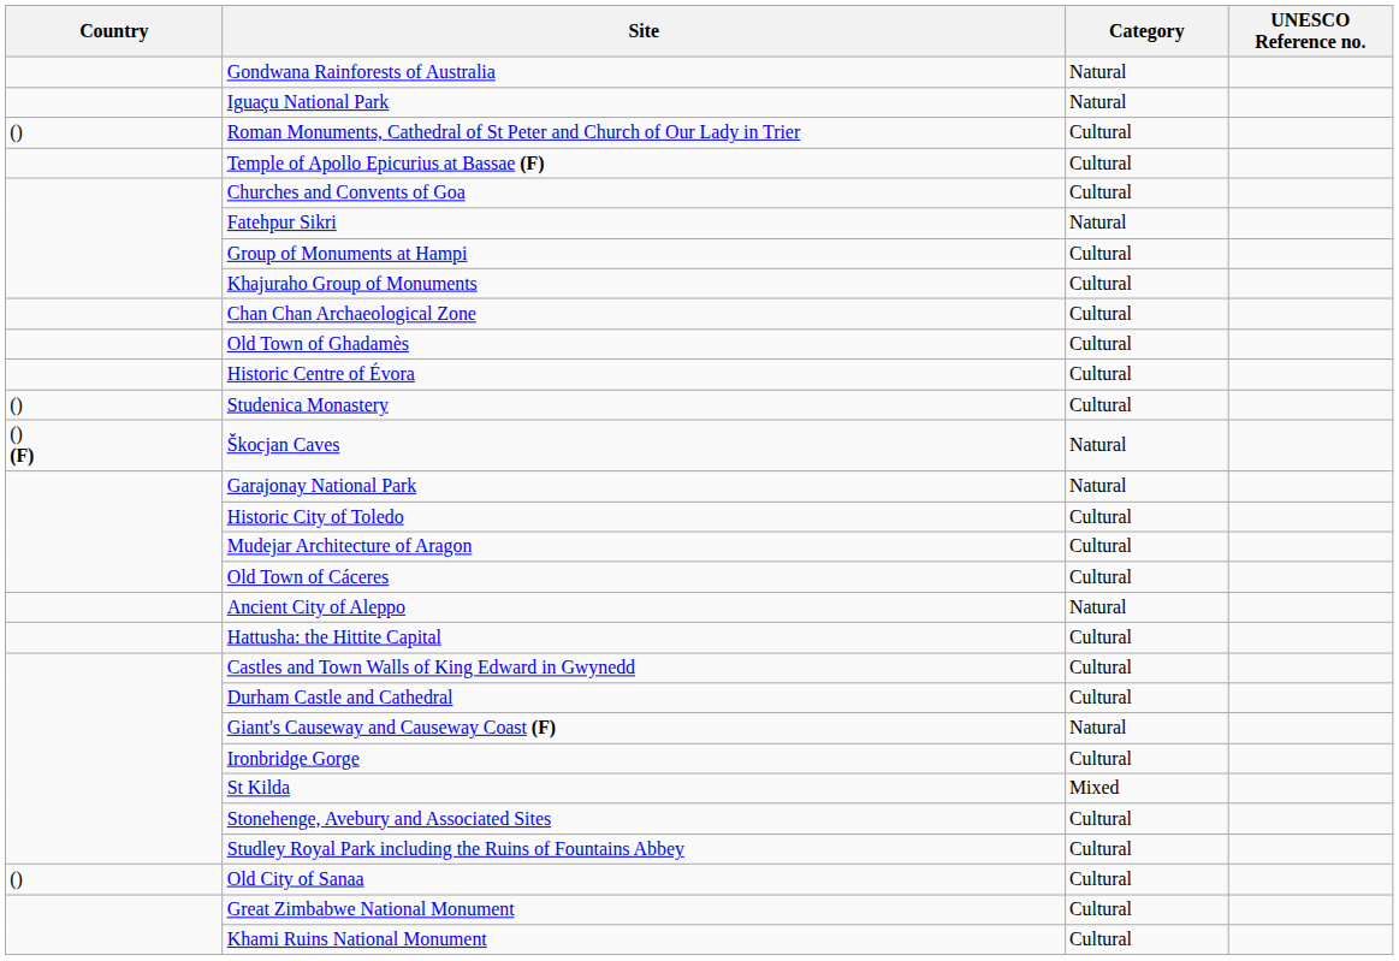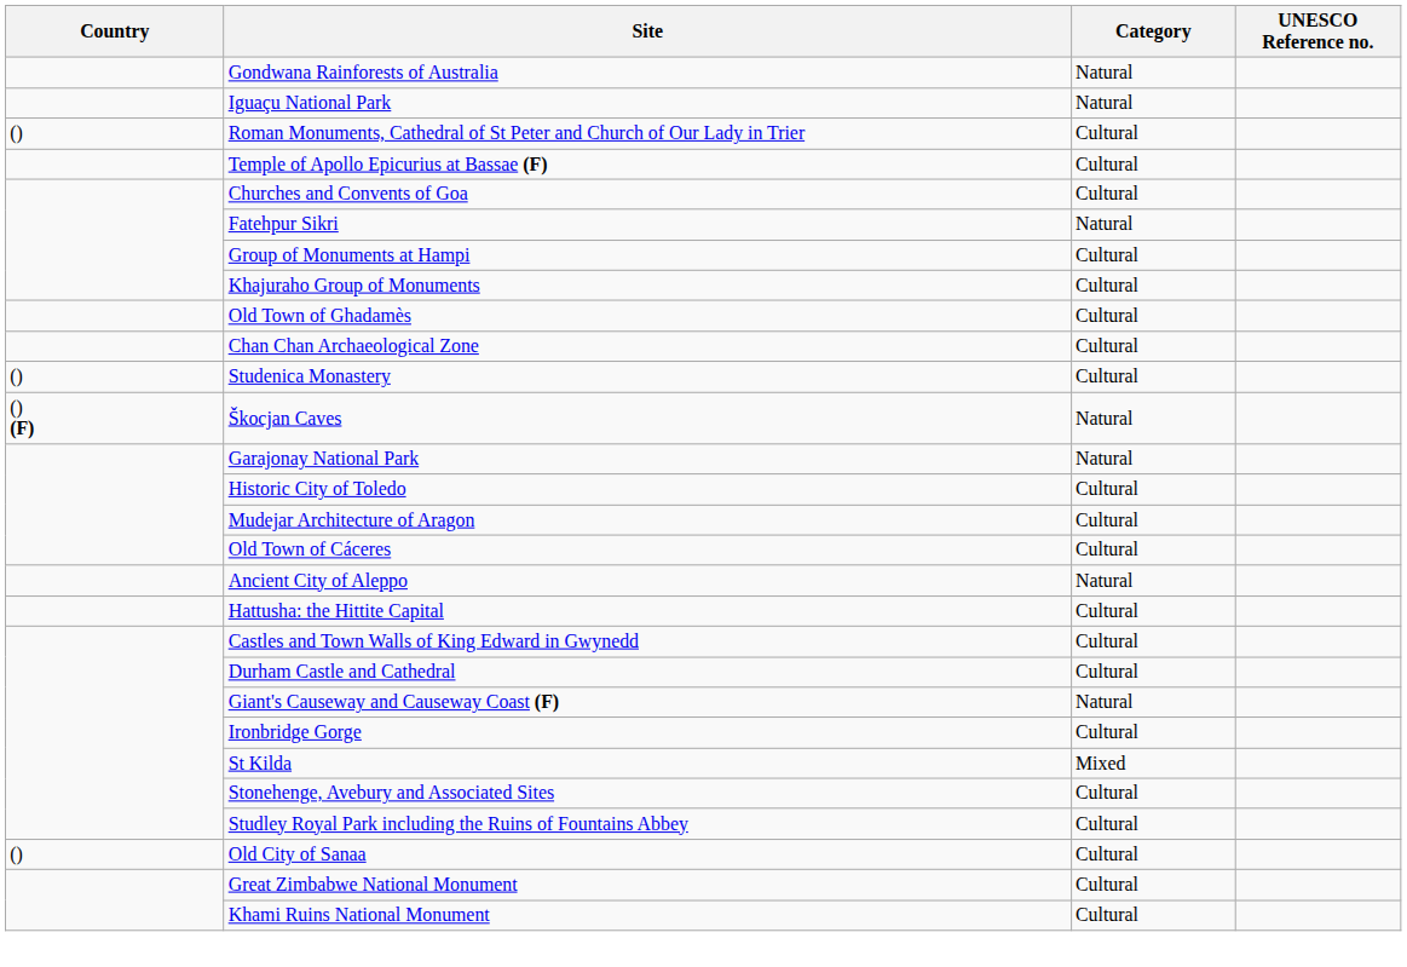rows swapped: Old Town of Ghadamès <-> Chan Chan Archaeological Zone
- row: Historic Centre of Évora | Cultural
